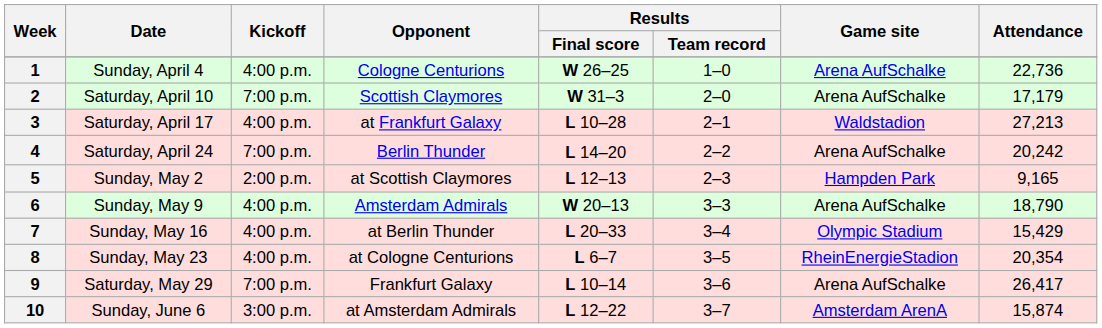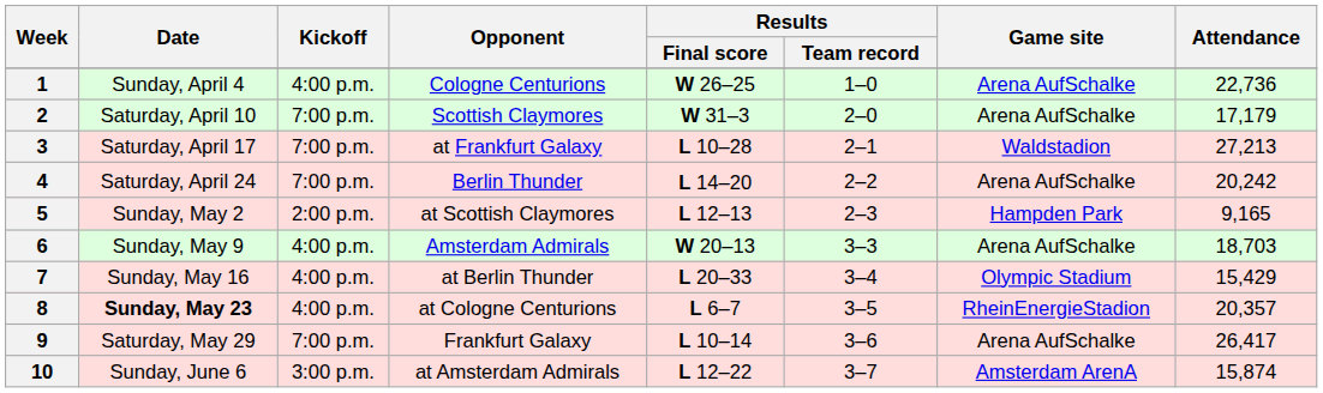3 | Kickoff: 4:00 p.m. -> 7:00 p.m.
6 | Attendance: 18,790 -> 18,703
8 | Date: normal -> bold
8 | Attendance: 20,354 -> 20,357
